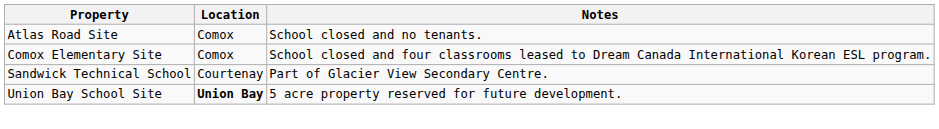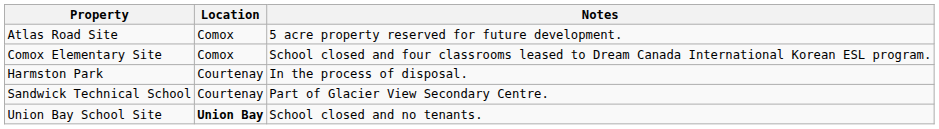Atlas Road Site | Notes: School closed and no tenants. -> 5 acre property reserved for future development.
+ row: Harmston Park | Courtenay | In the process of disposal.
Union Bay School Site | Notes: 5 acre property reserved for future development. -> School closed and no tenants.
